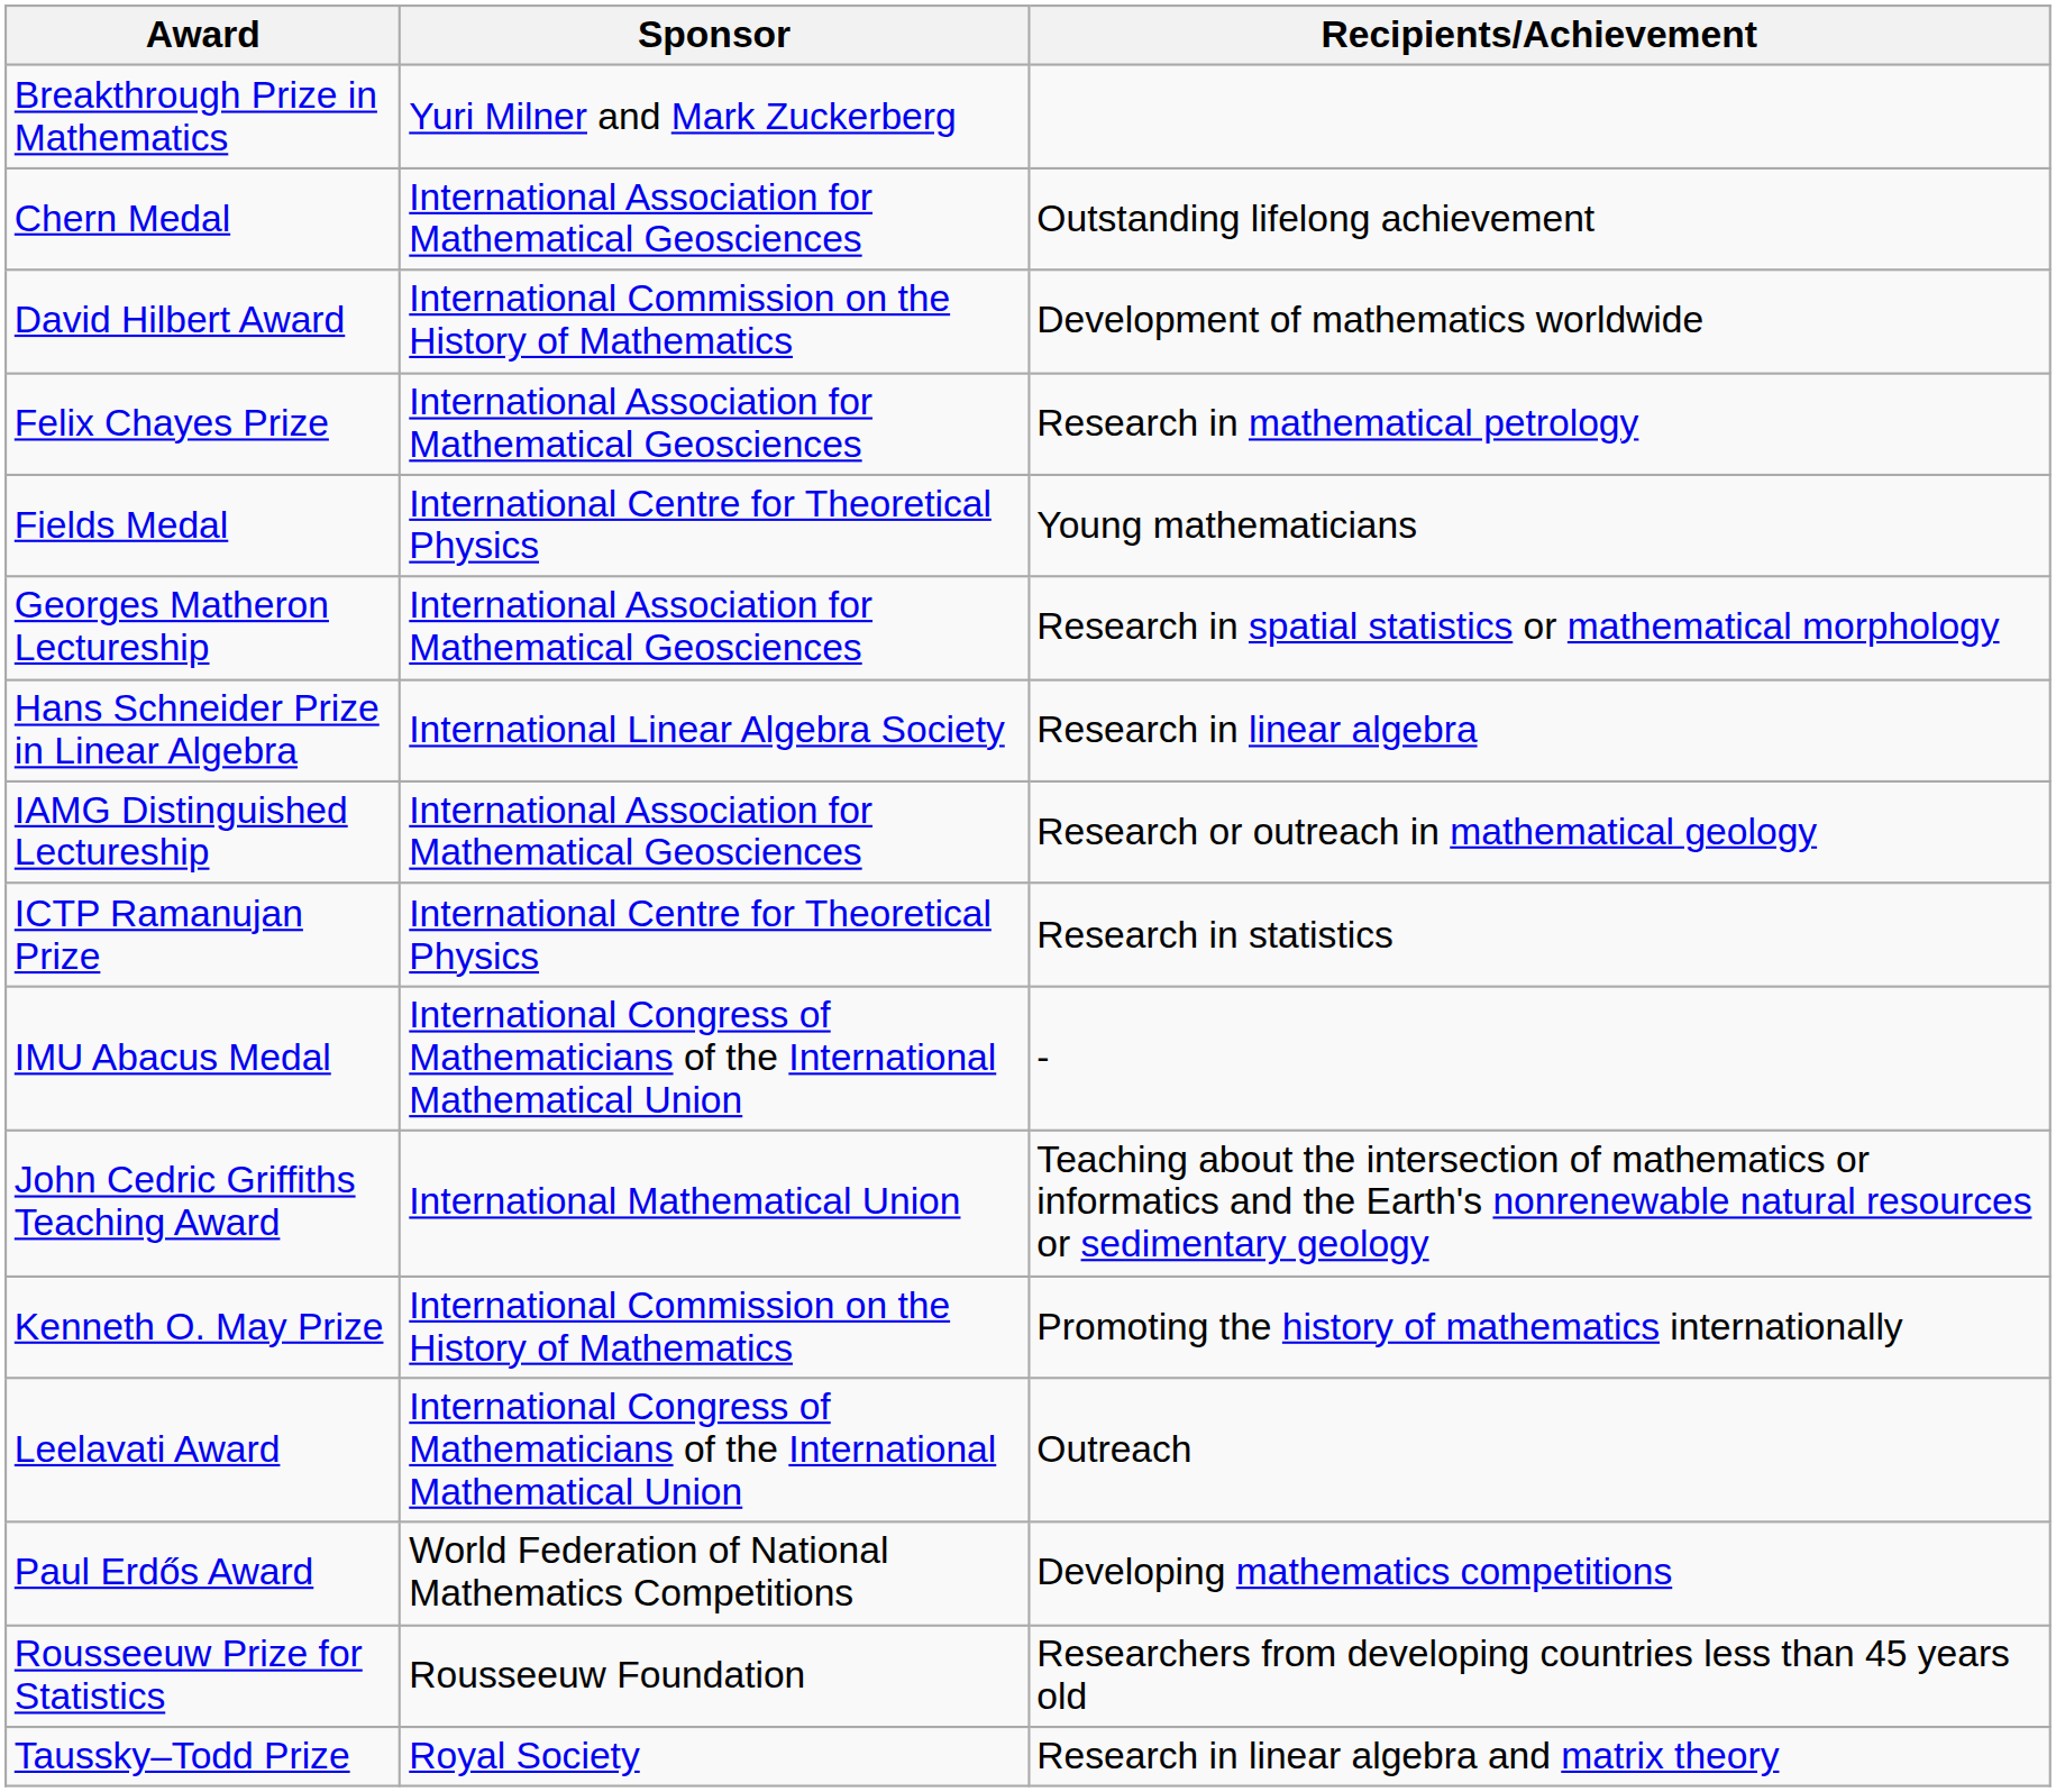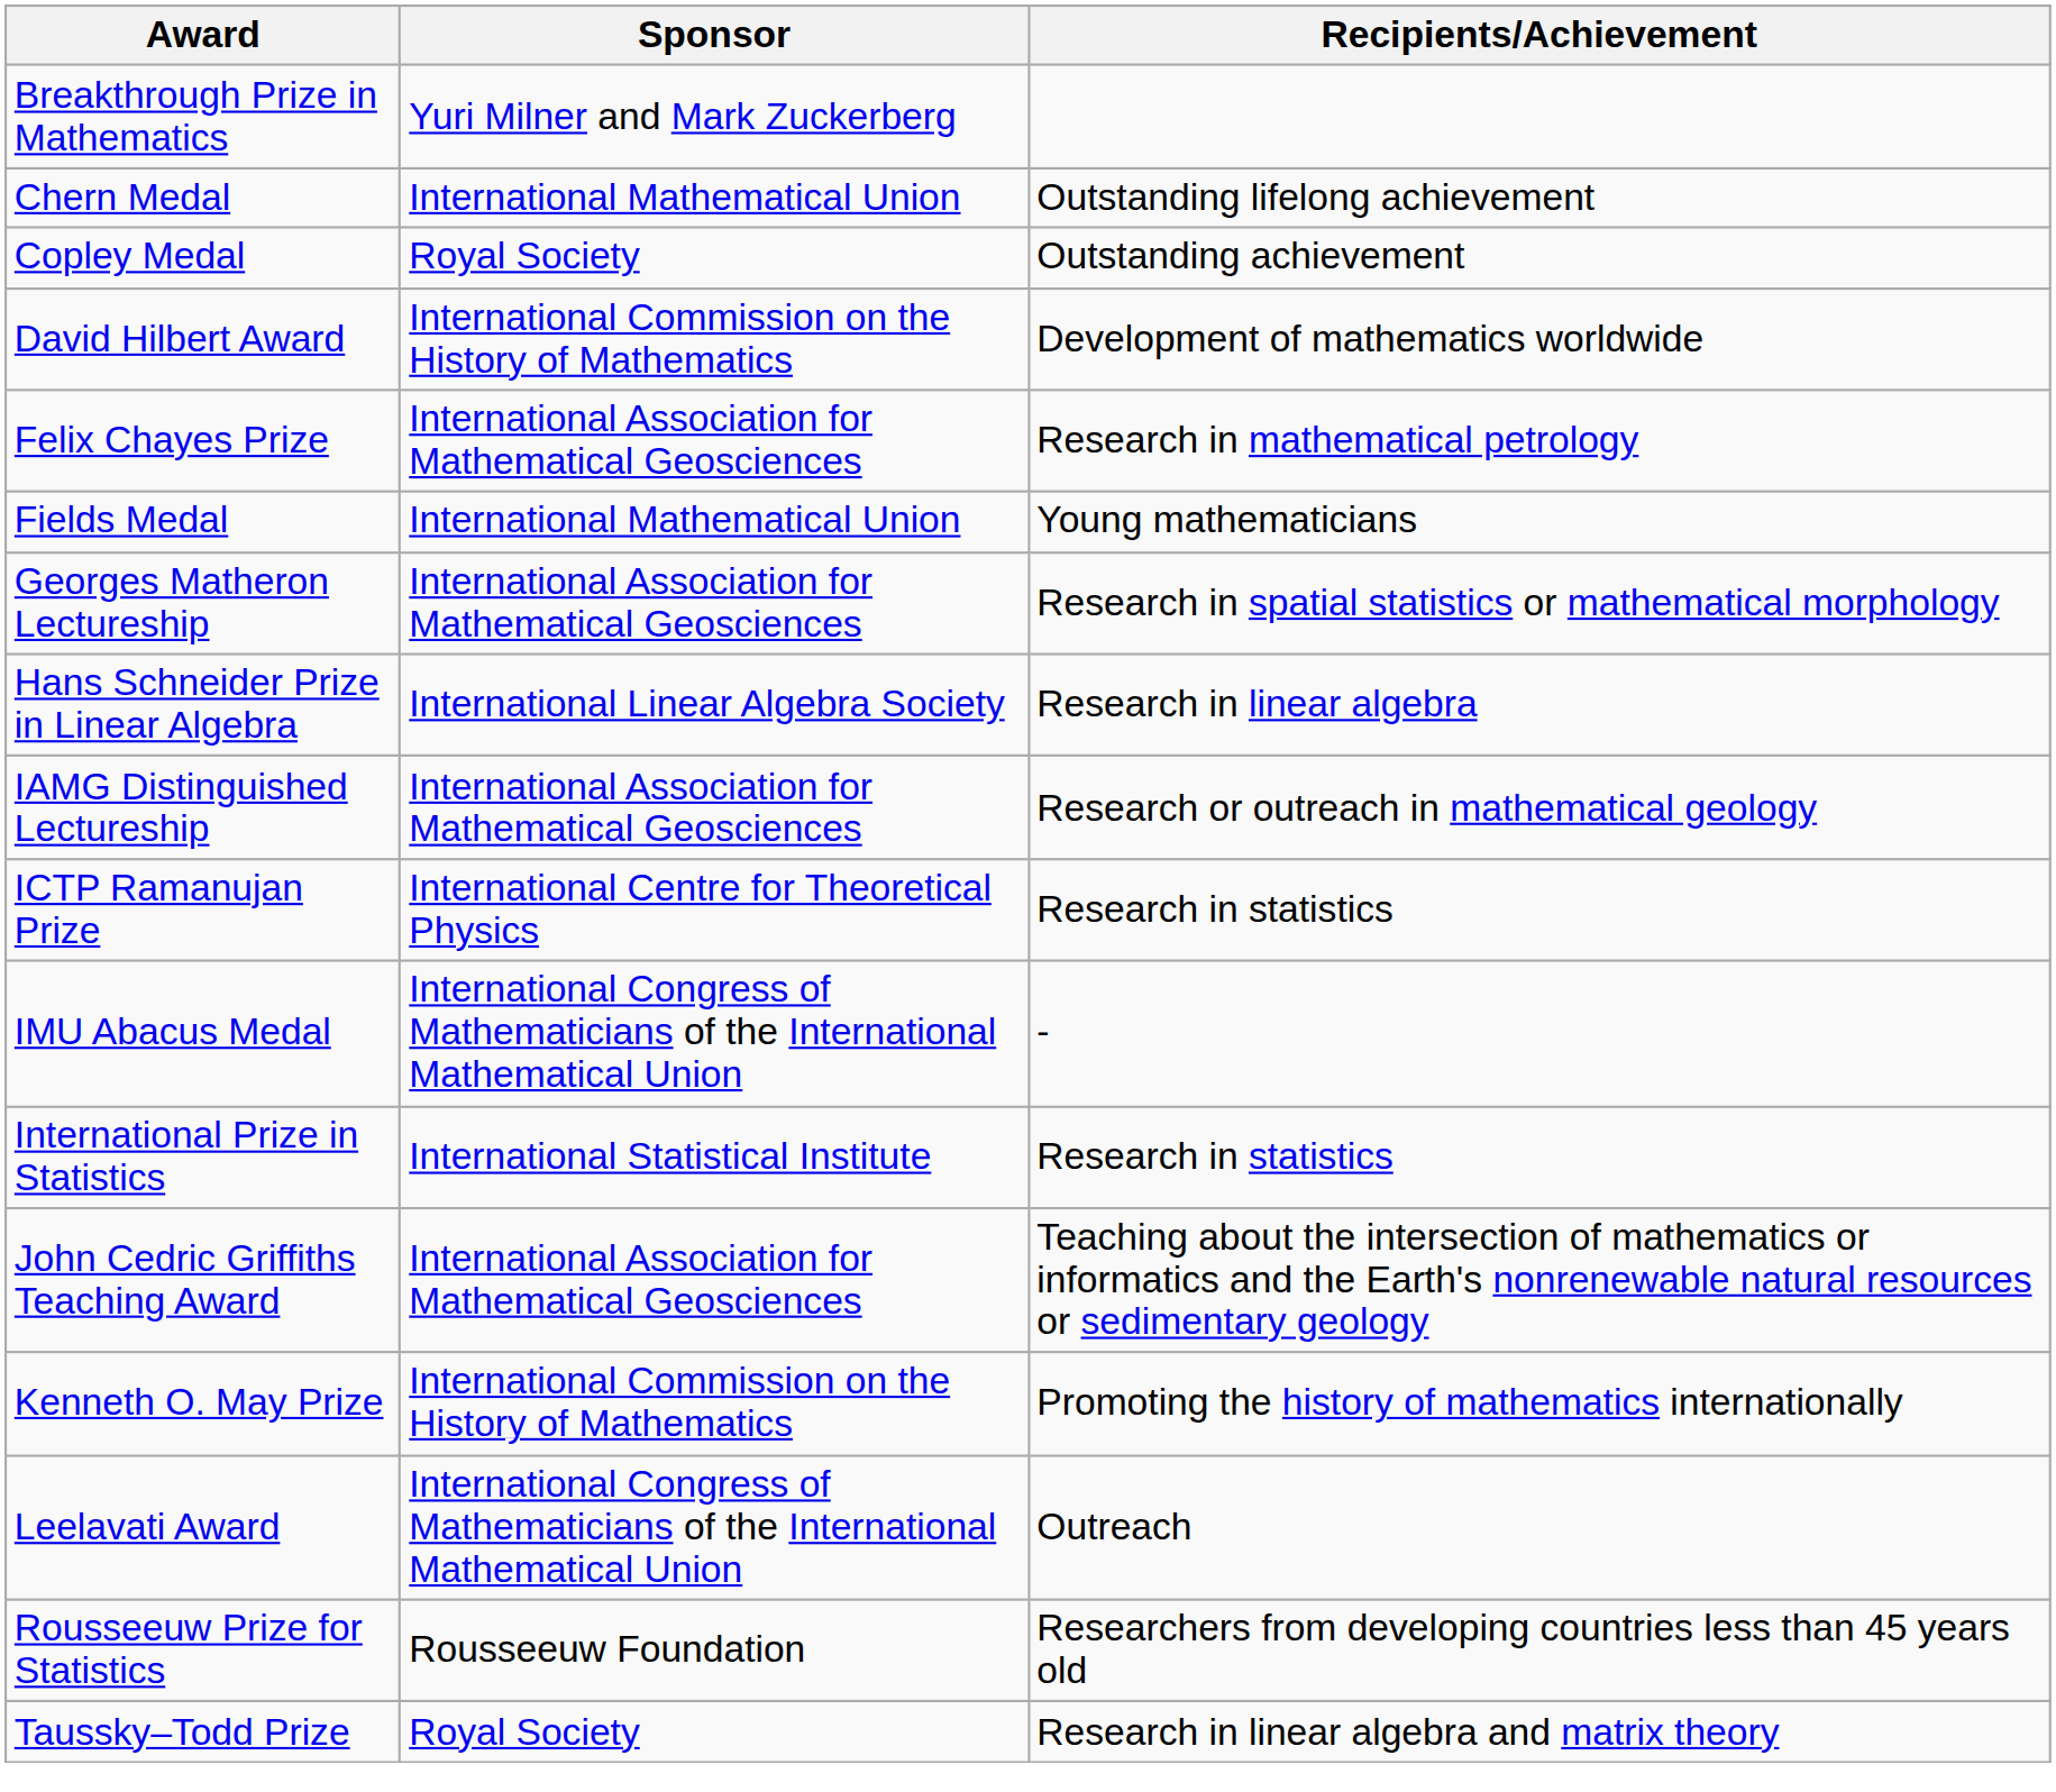Chern Medal | Sponsor: International Association for Mathematical Geosciences -> International Mathematical Union
+ row: Copley Medal | Royal Society | Outstanding achievement
Fields Medal | Sponsor: International Centre for Theoretical Physics -> International Mathematical Union
+ row: International Prize in Statistics | International Statistical Institute | Research in statistics
John Cedric Griffiths Teaching Award | Sponsor: International Mathematical Union -> International Association for Mathematical Geosciences
- row: Paul Erdős Award | World Federation of National Mathematics Competitions | Developing mathematics competitions
